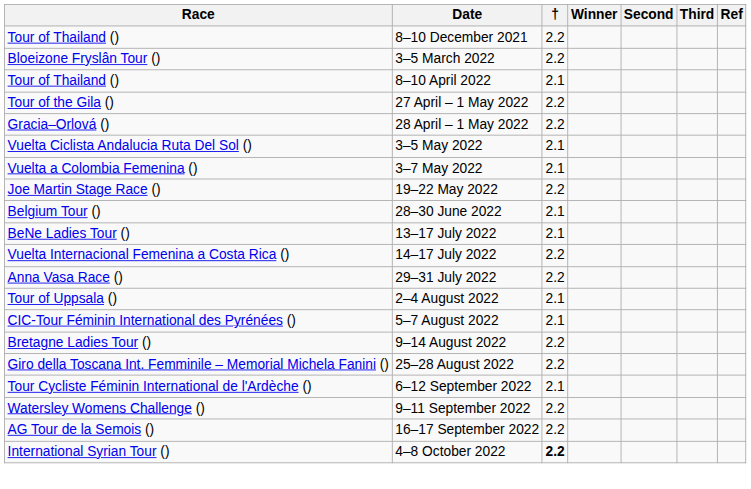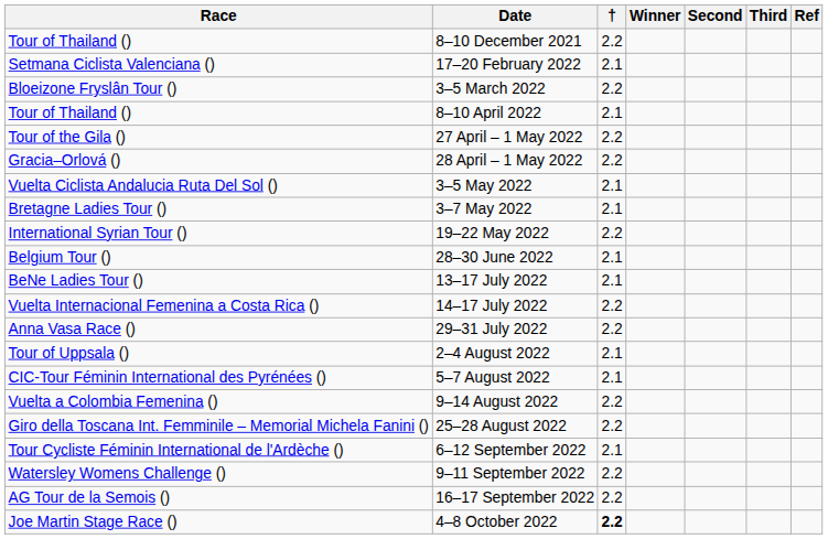+ row: Setmana Ciclista Valenciana () | 17–20 February 2022 | 2.1
3–7 May 2022 | Race: Vuelta a Colombia Femenina () -> Bretagne Ladies Tour ()
19–22 May 2022 | Race: Joe Martin Stage Race () -> International Syrian Tour ()
9–14 August 2022 | Race: Bretagne Ladies Tour () -> Vuelta a Colombia Femenina ()
4–8 October 2022 | Race: International Syrian Tour () -> Joe Martin Stage Race ()
